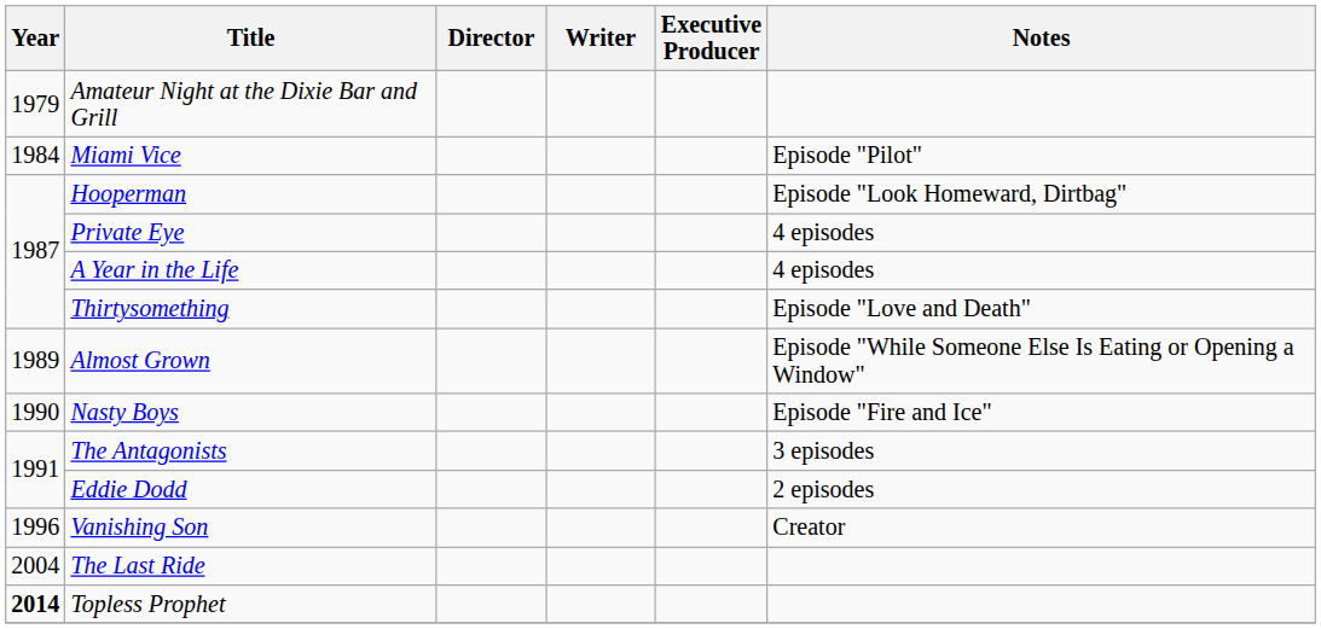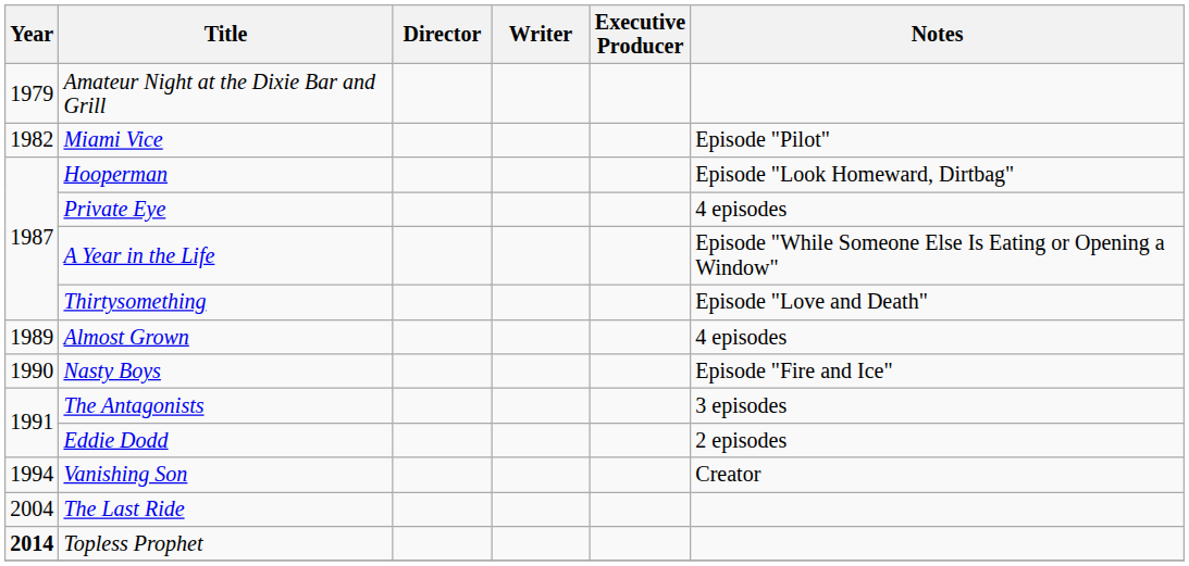Miami Vice | Year: 1984 -> 1982
A Year in the Life | Notes: 4 episodes -> Episode "While Someone Else Is Eating or Opening a Window"
Almost Grown | Notes: Episode "While Someone Else Is Eating or Opening a Window" -> 4 episodes
Vanishing Son | Year: 1996 -> 1994
